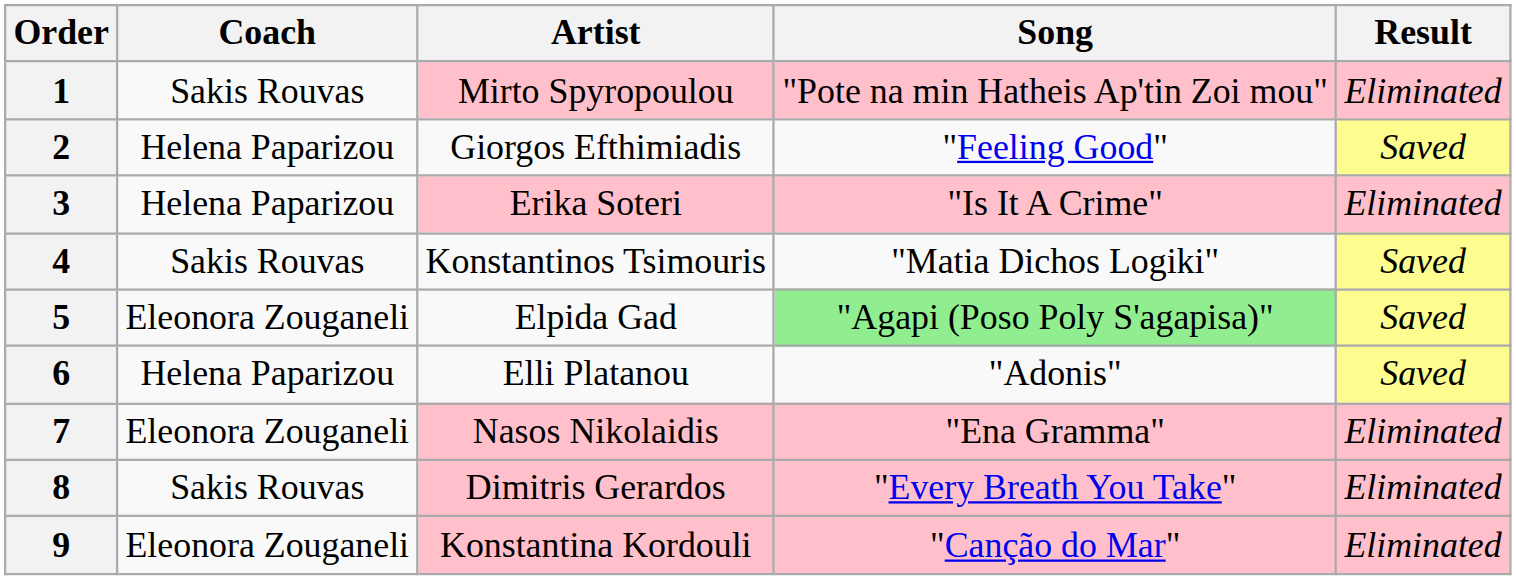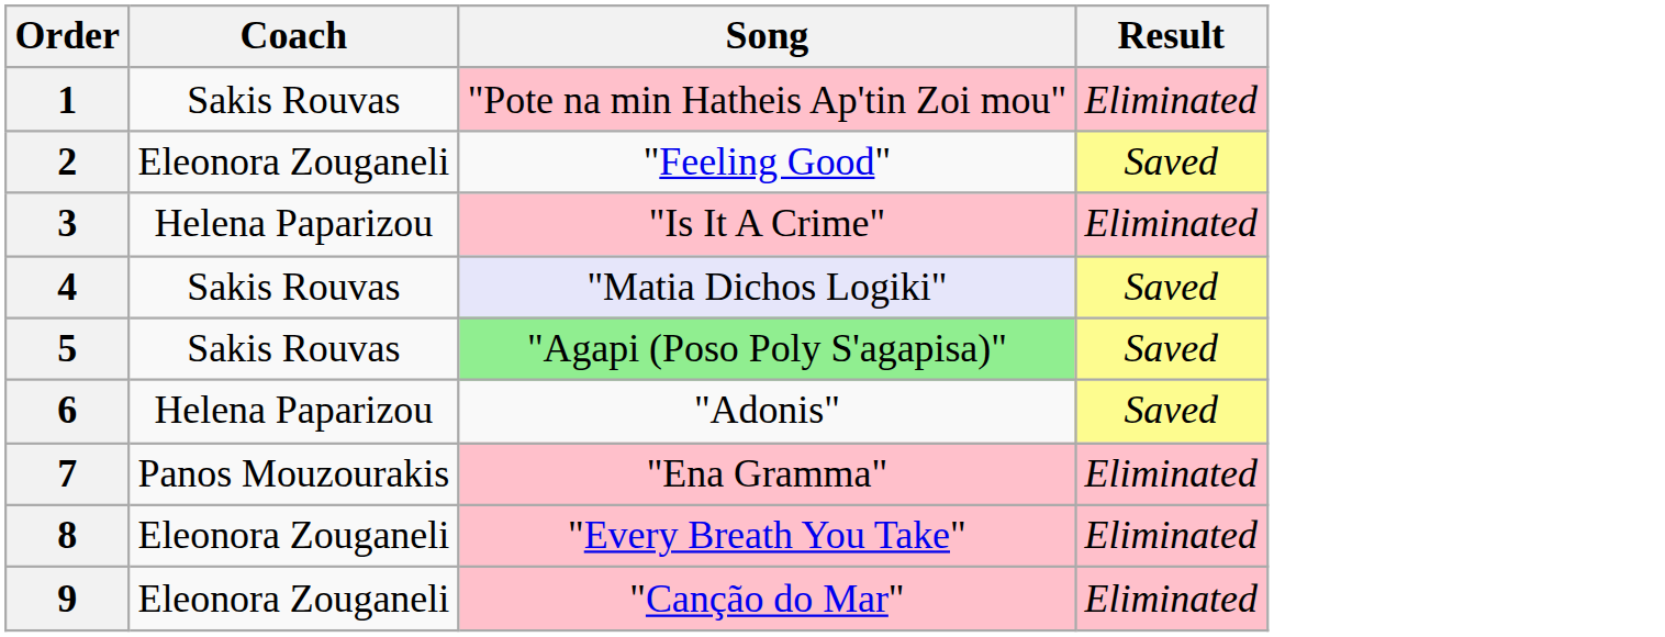- column: Artist | Mirto Spyropoulou | Giorgos Efthimiadis | Erika Soteri | Konstantinos Tsimouris | Elpida Gad | Elli Platanou | Nasos Nikolaidis | Dimitris Gerardos | Konstantina Kordouli
2 | Coach: Helena Paparizou -> Eleonora Zouganeli
4 | Song: no background -> lavender background
5 | Coach: Eleonora Zouganeli -> Sakis Rouvas
7 | Coach: Eleonora Zouganeli -> Panos Mouzourakis
8 | Coach: Sakis Rouvas -> Eleonora Zouganeli
